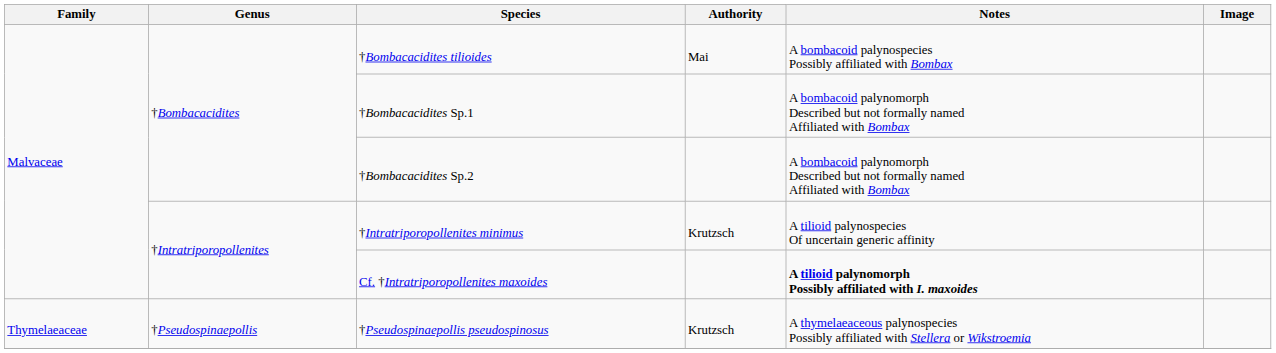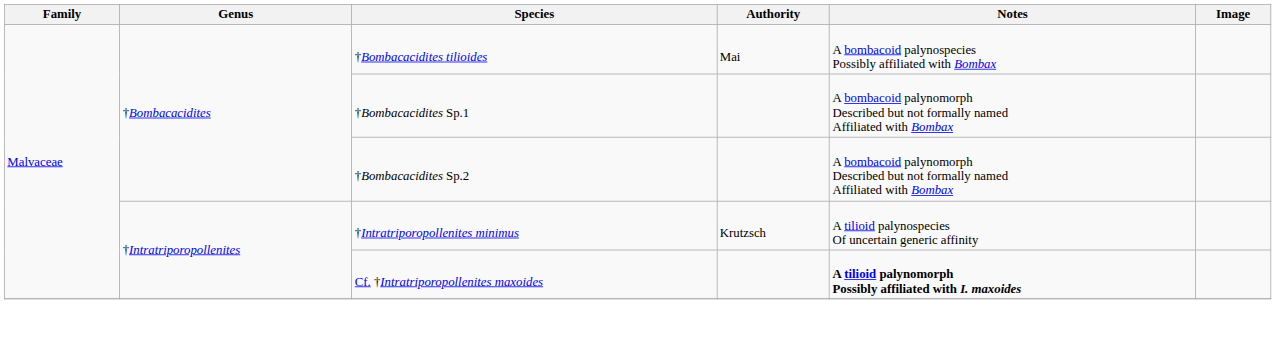- row: Thymelaeaceae | †Pseudospinaepollis | †Pseudospinaepollis pseudospinosus | Krutzsch | A thymelaeaceous palynospecies Possibly affiliated with Stellera or Wikstroemia
